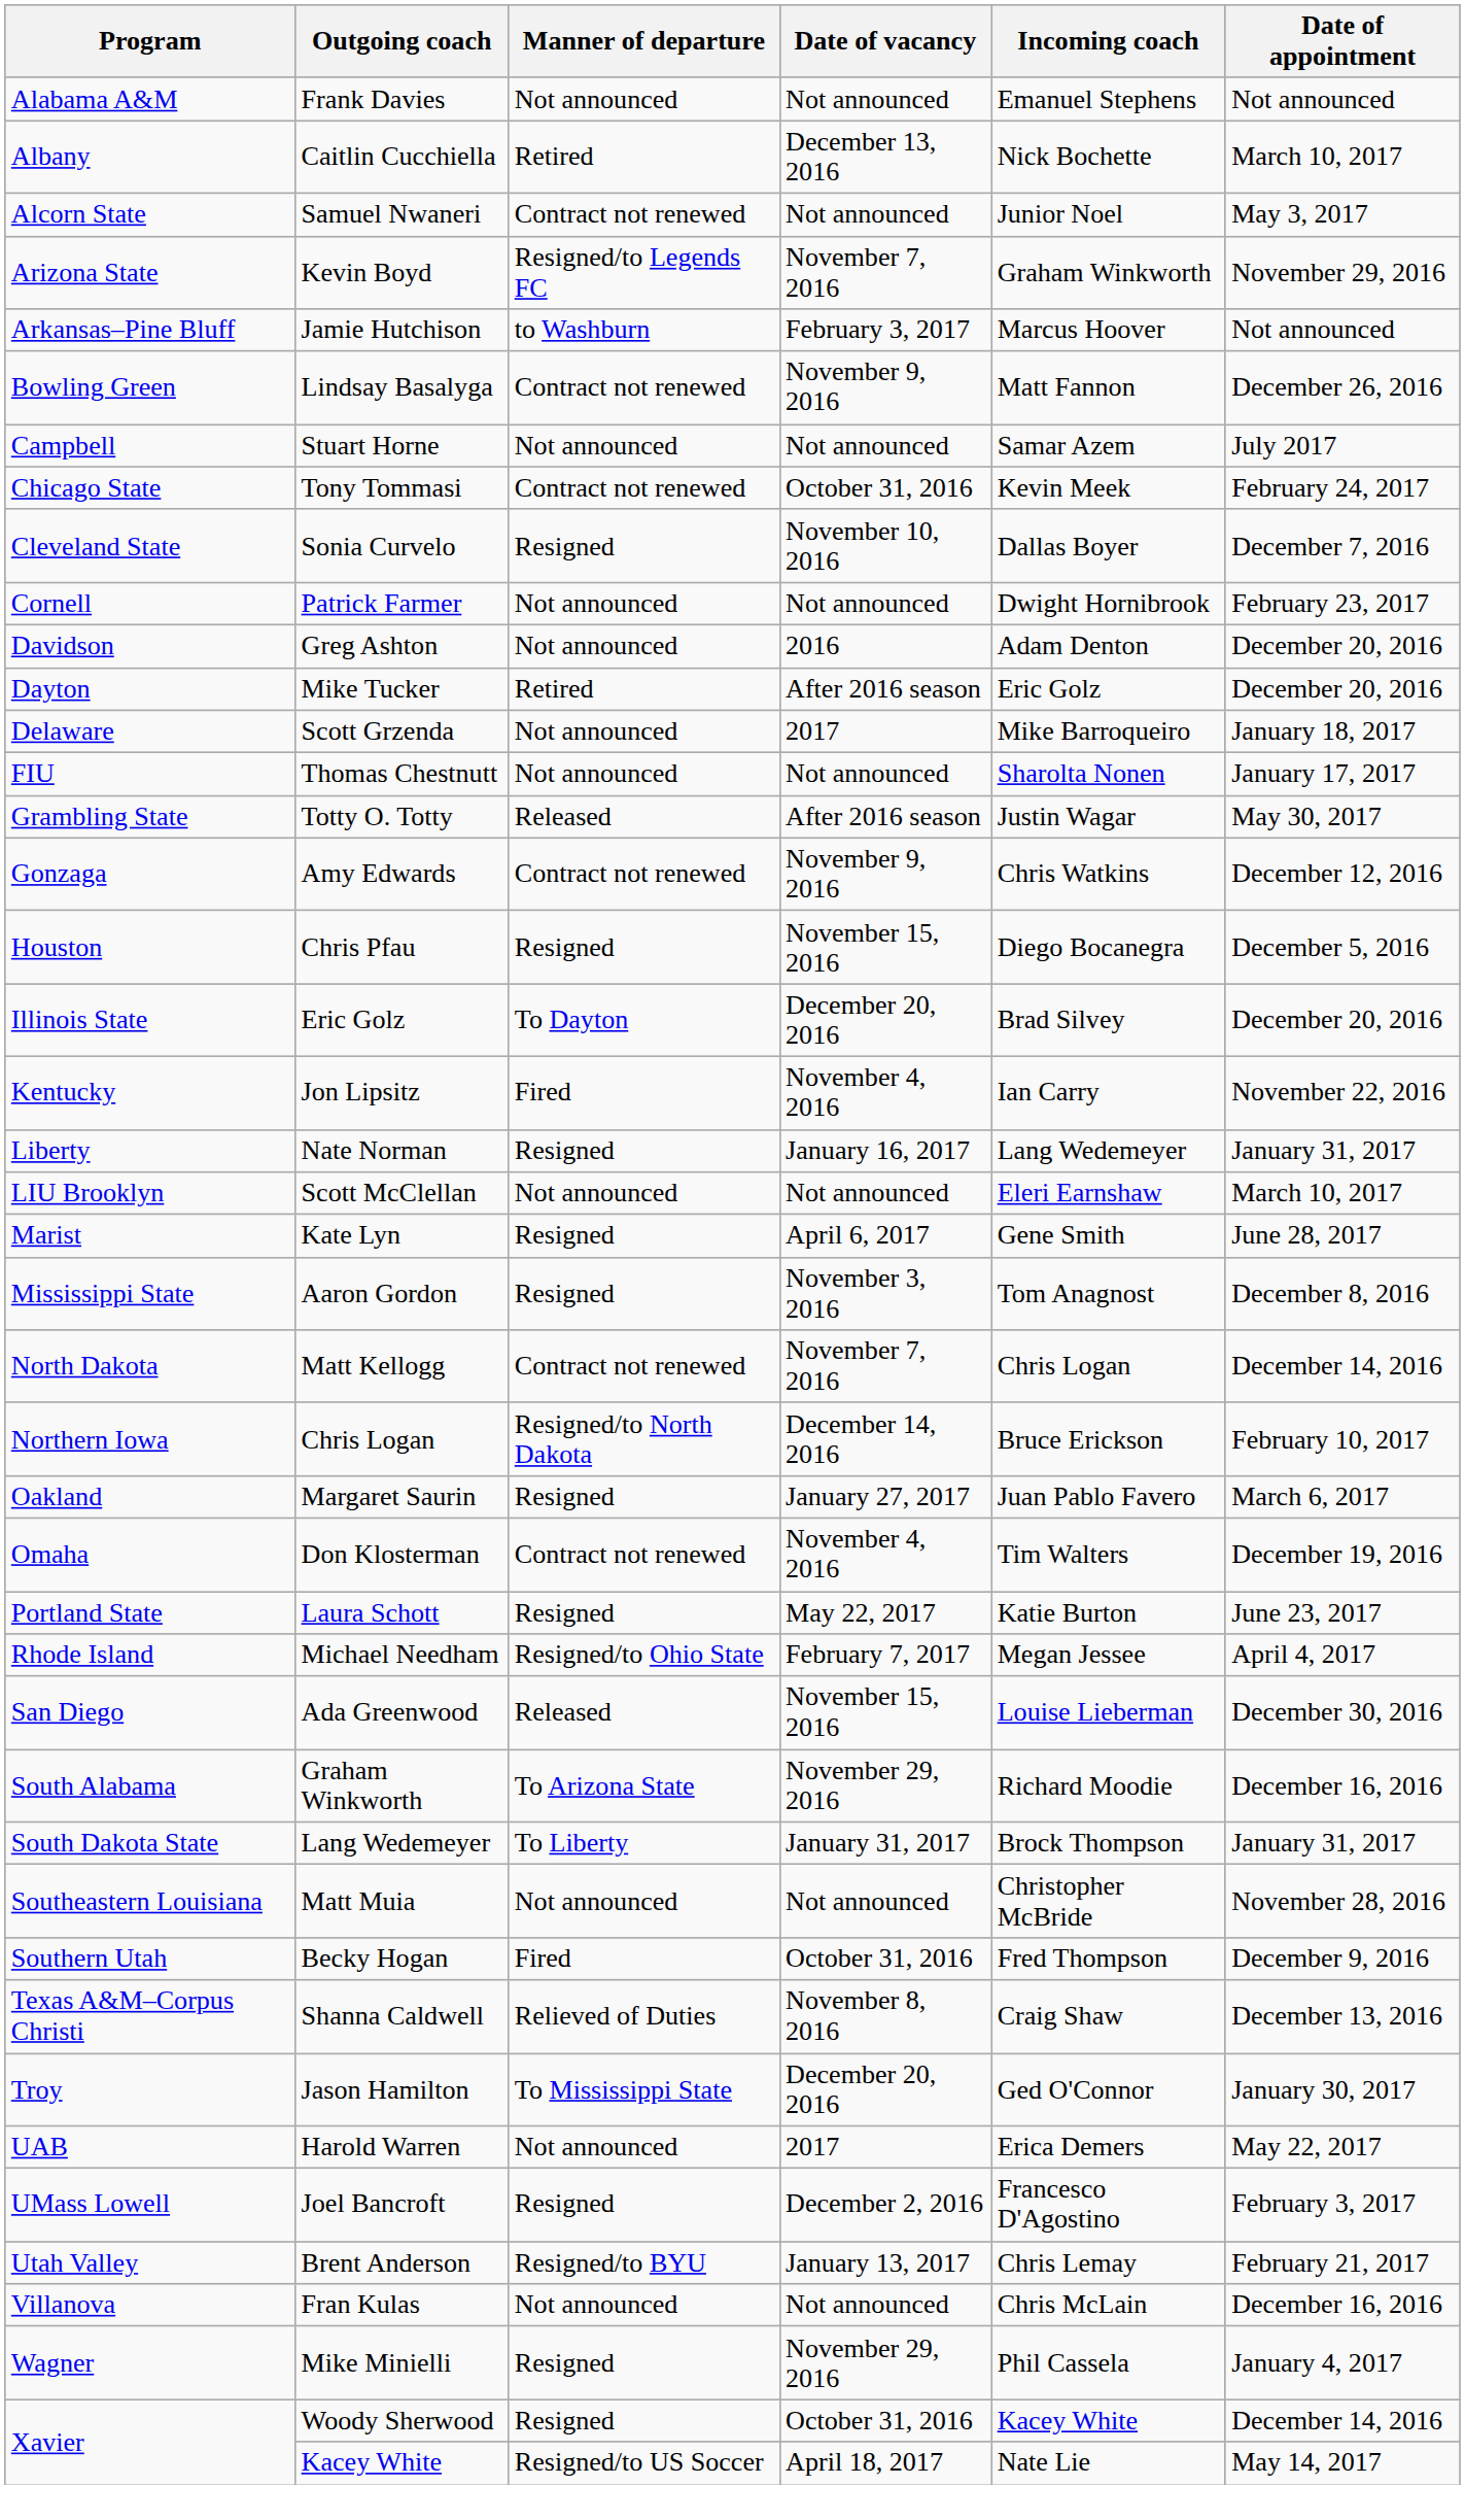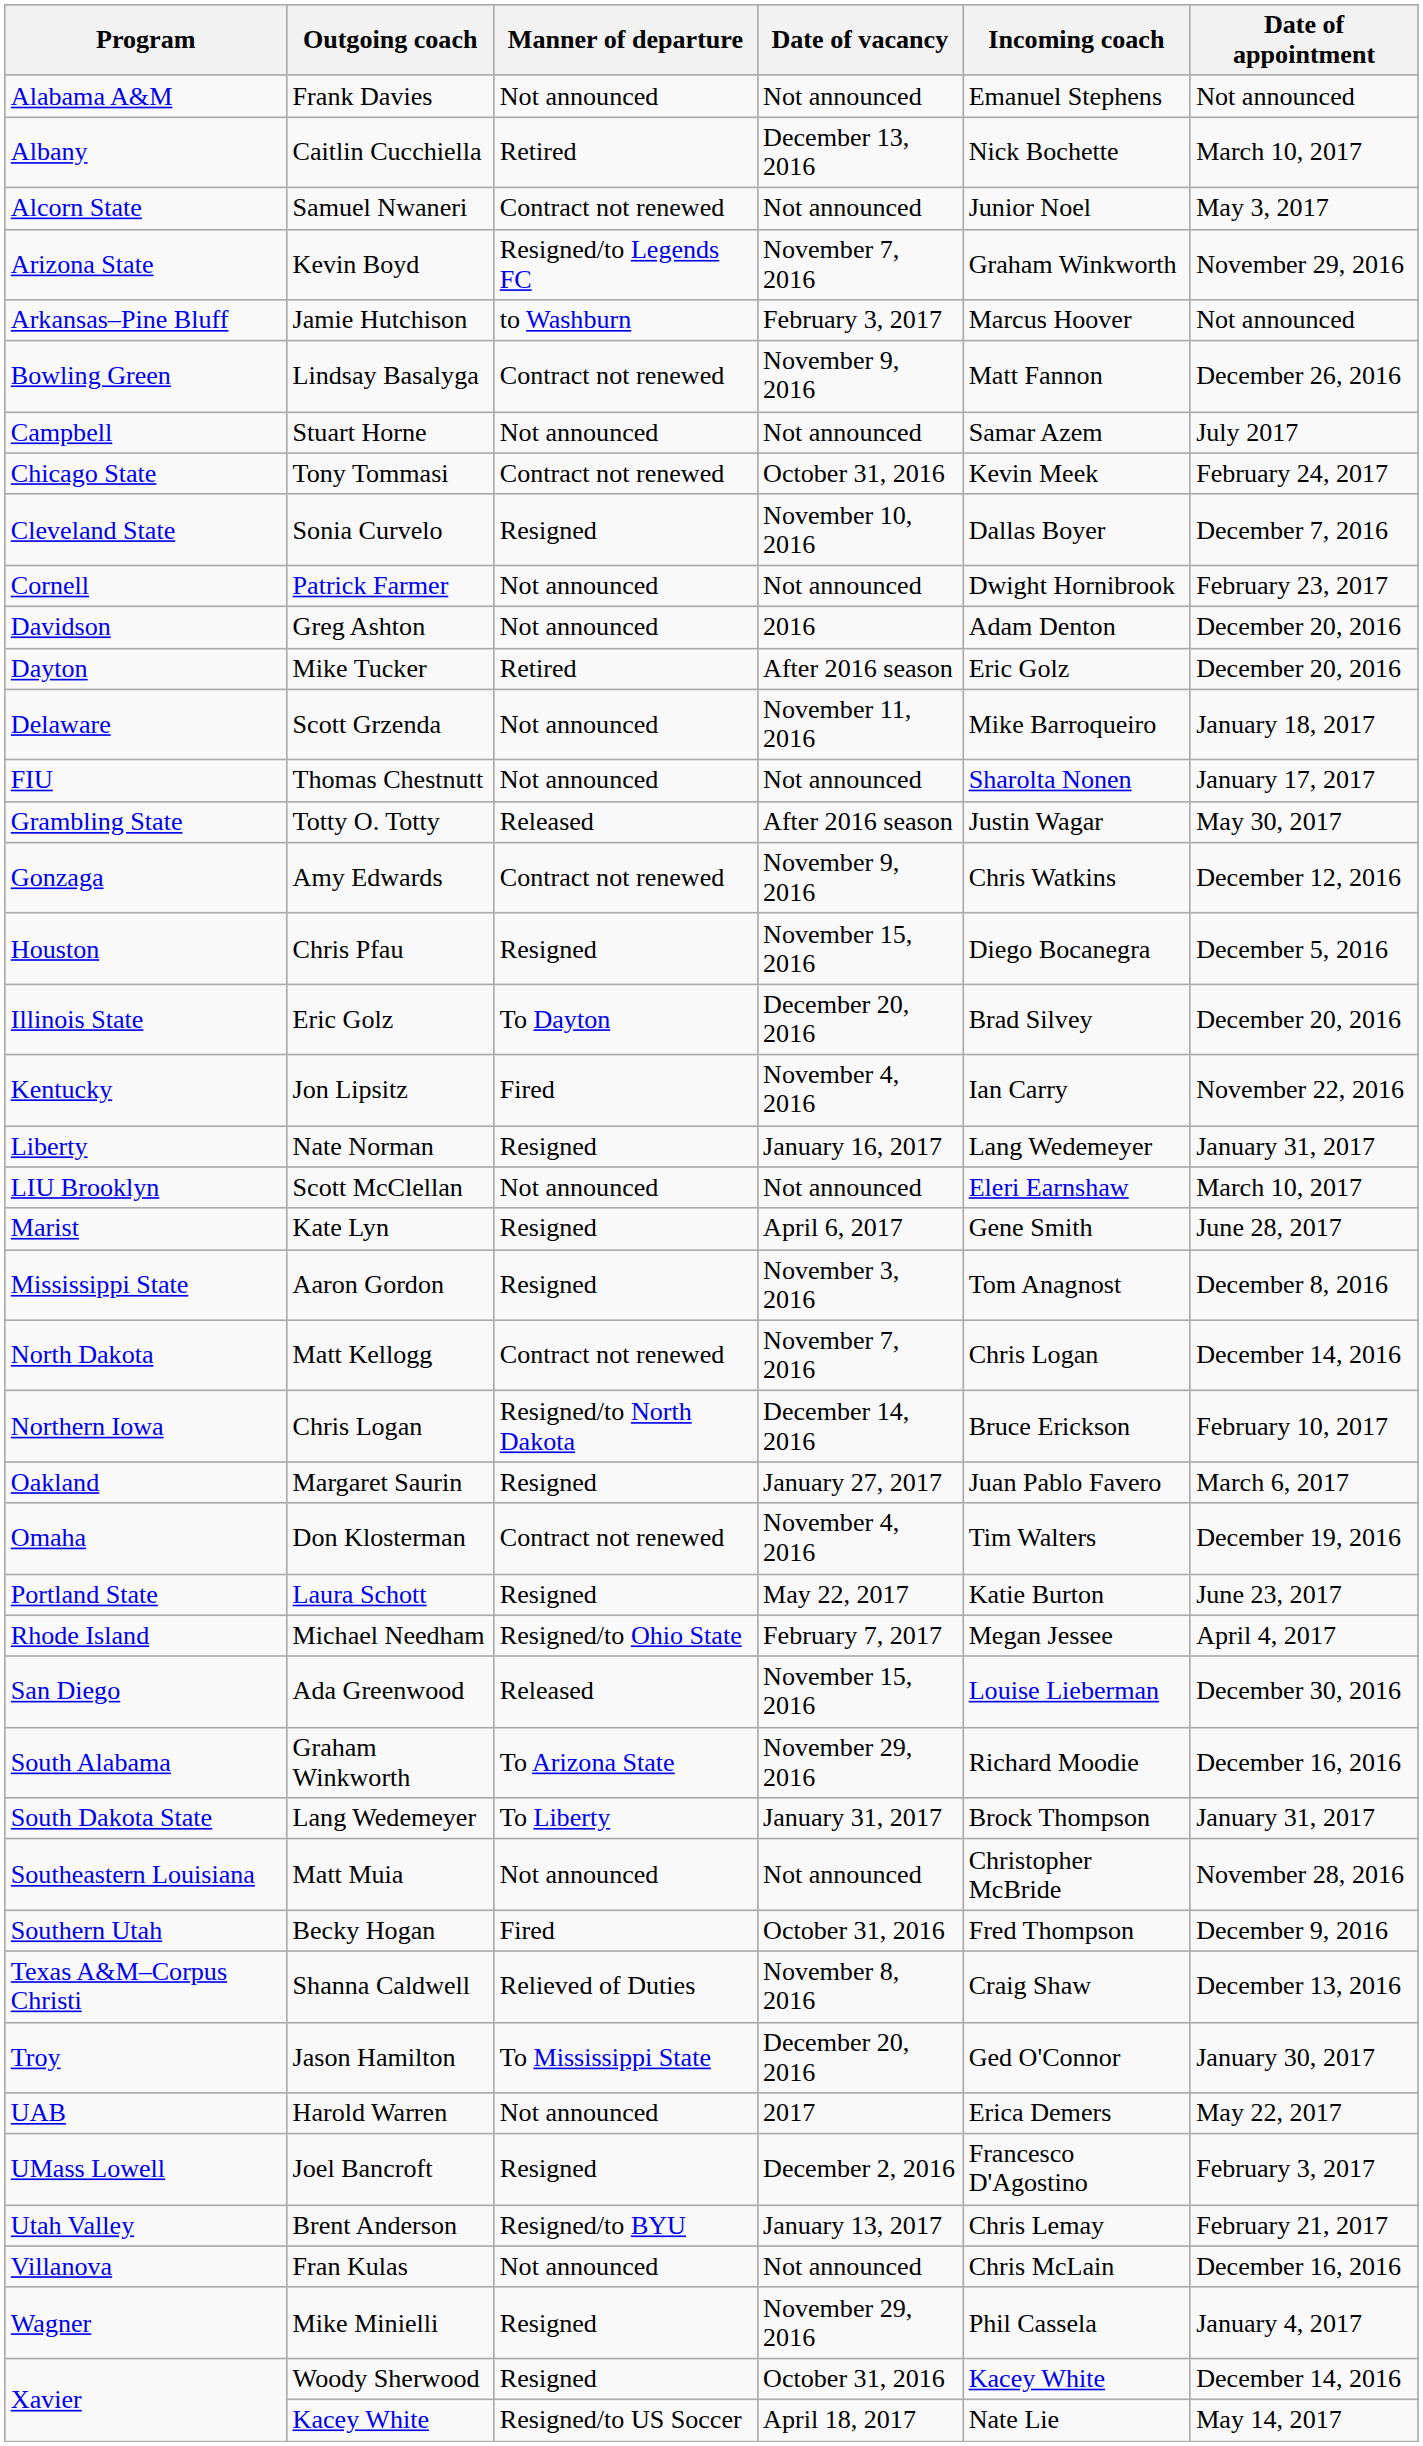Scott Grzenda | Date of vacancy: 2017 -> November 11, 2016
